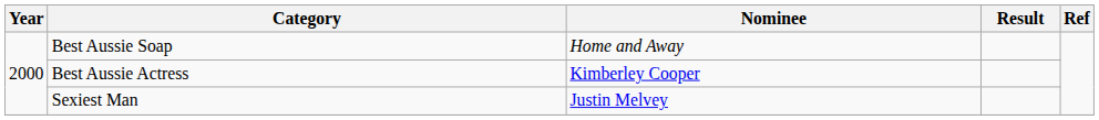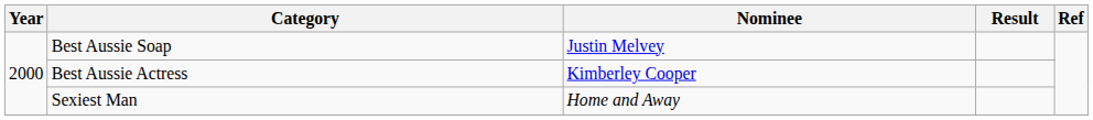Best Aussie Soap | Nominee: Home and Away -> Justin Melvey
Sexiest Man | Nominee: Justin Melvey -> Home and Away
